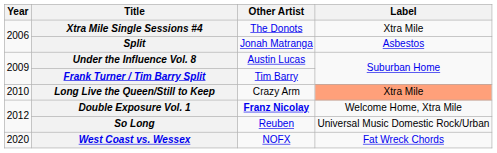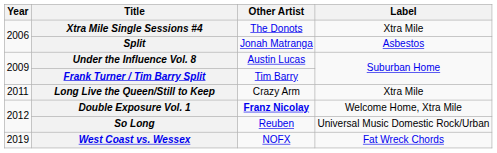Long Live the Queen/Still to Keep | Year: 2010 -> 2011
Long Live the Queen/Still to Keep | Label: lightsalmon background -> no background
West Coast vs. Wessex | Year: 2020 -> 2019
